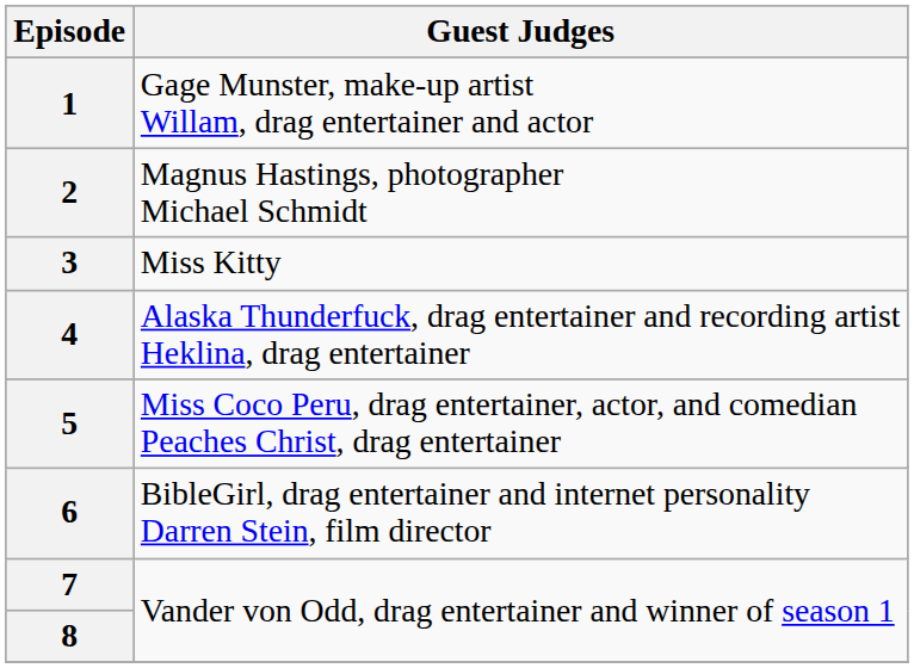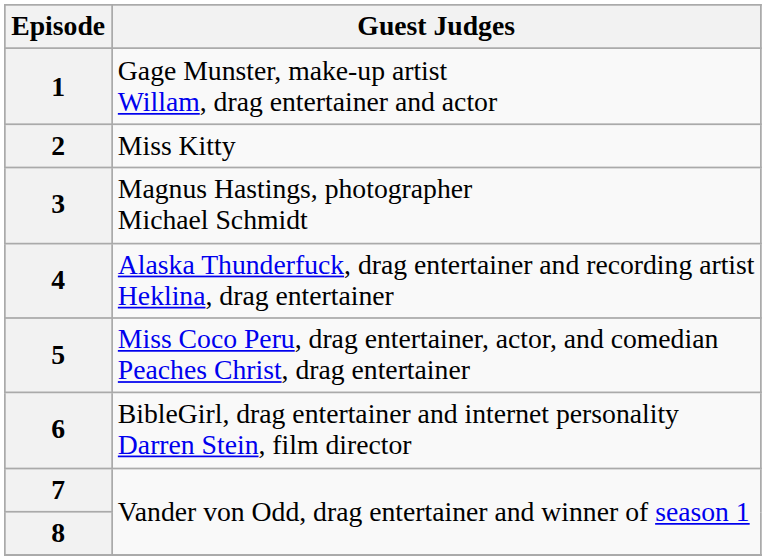2 | Guest Judges: Magnus Hastings, photographer Michael Schmidt -> Miss Kitty
3 | Guest Judges: Miss Kitty -> Magnus Hastings, photographer Michael Schmidt
